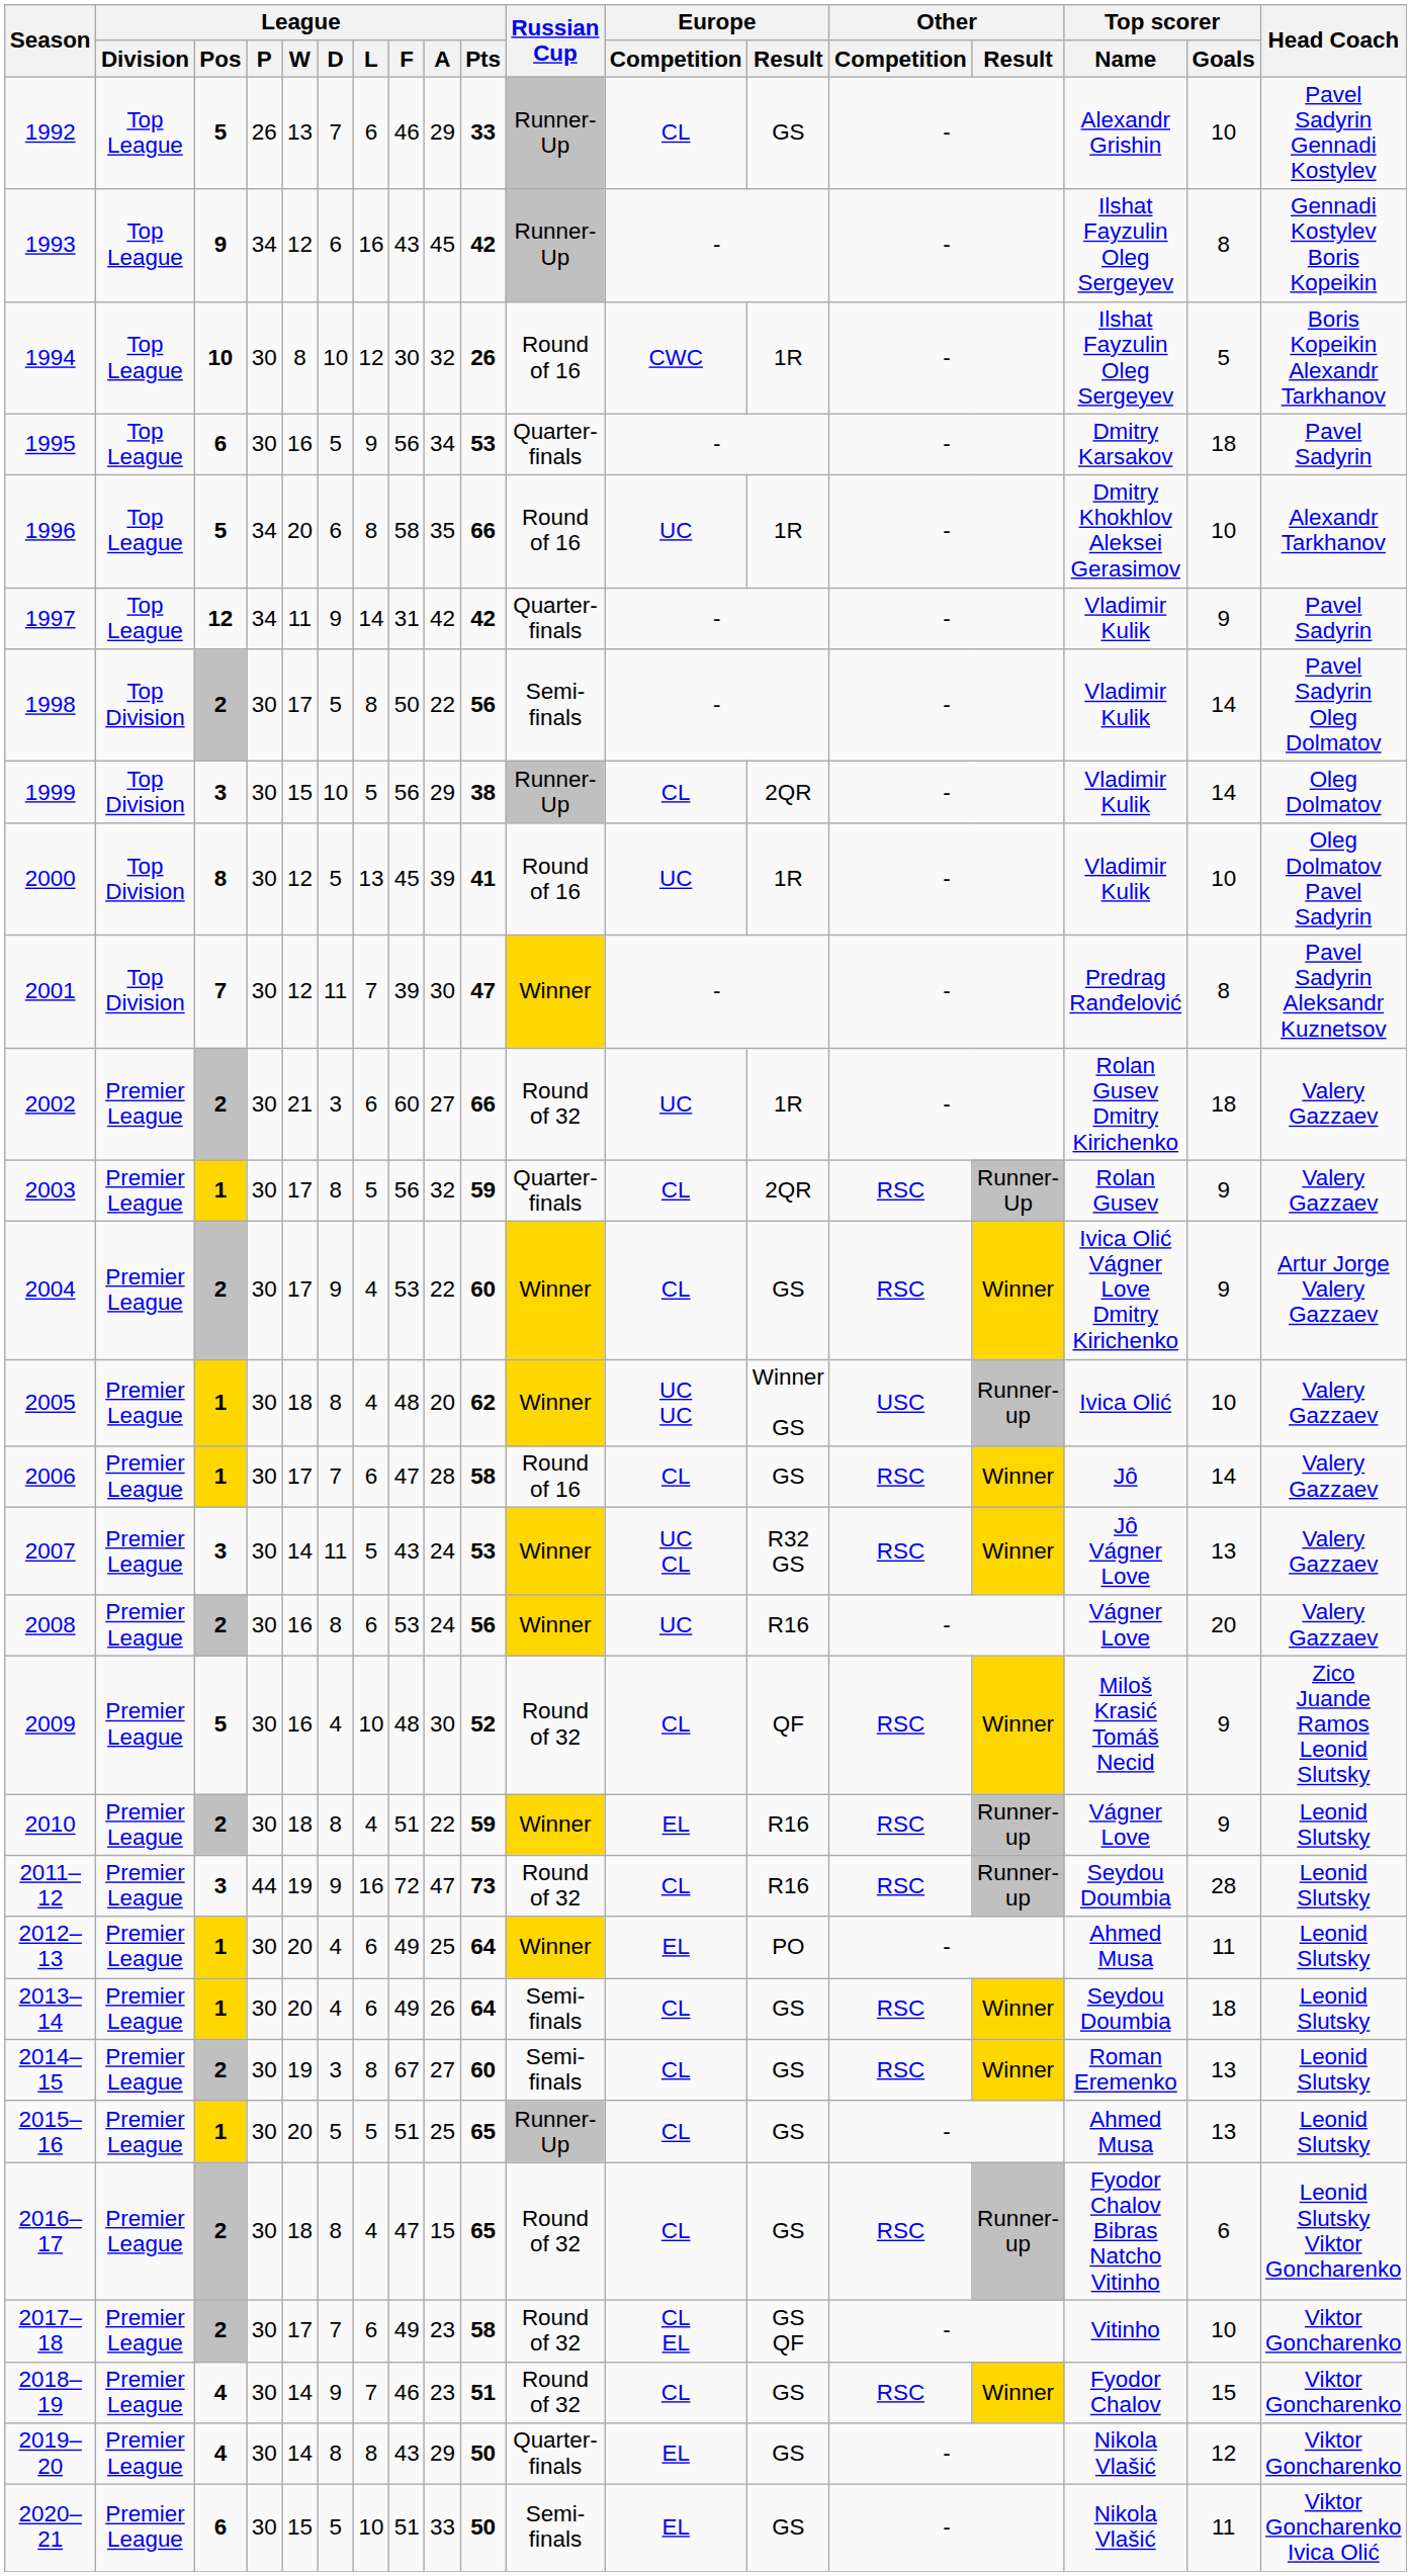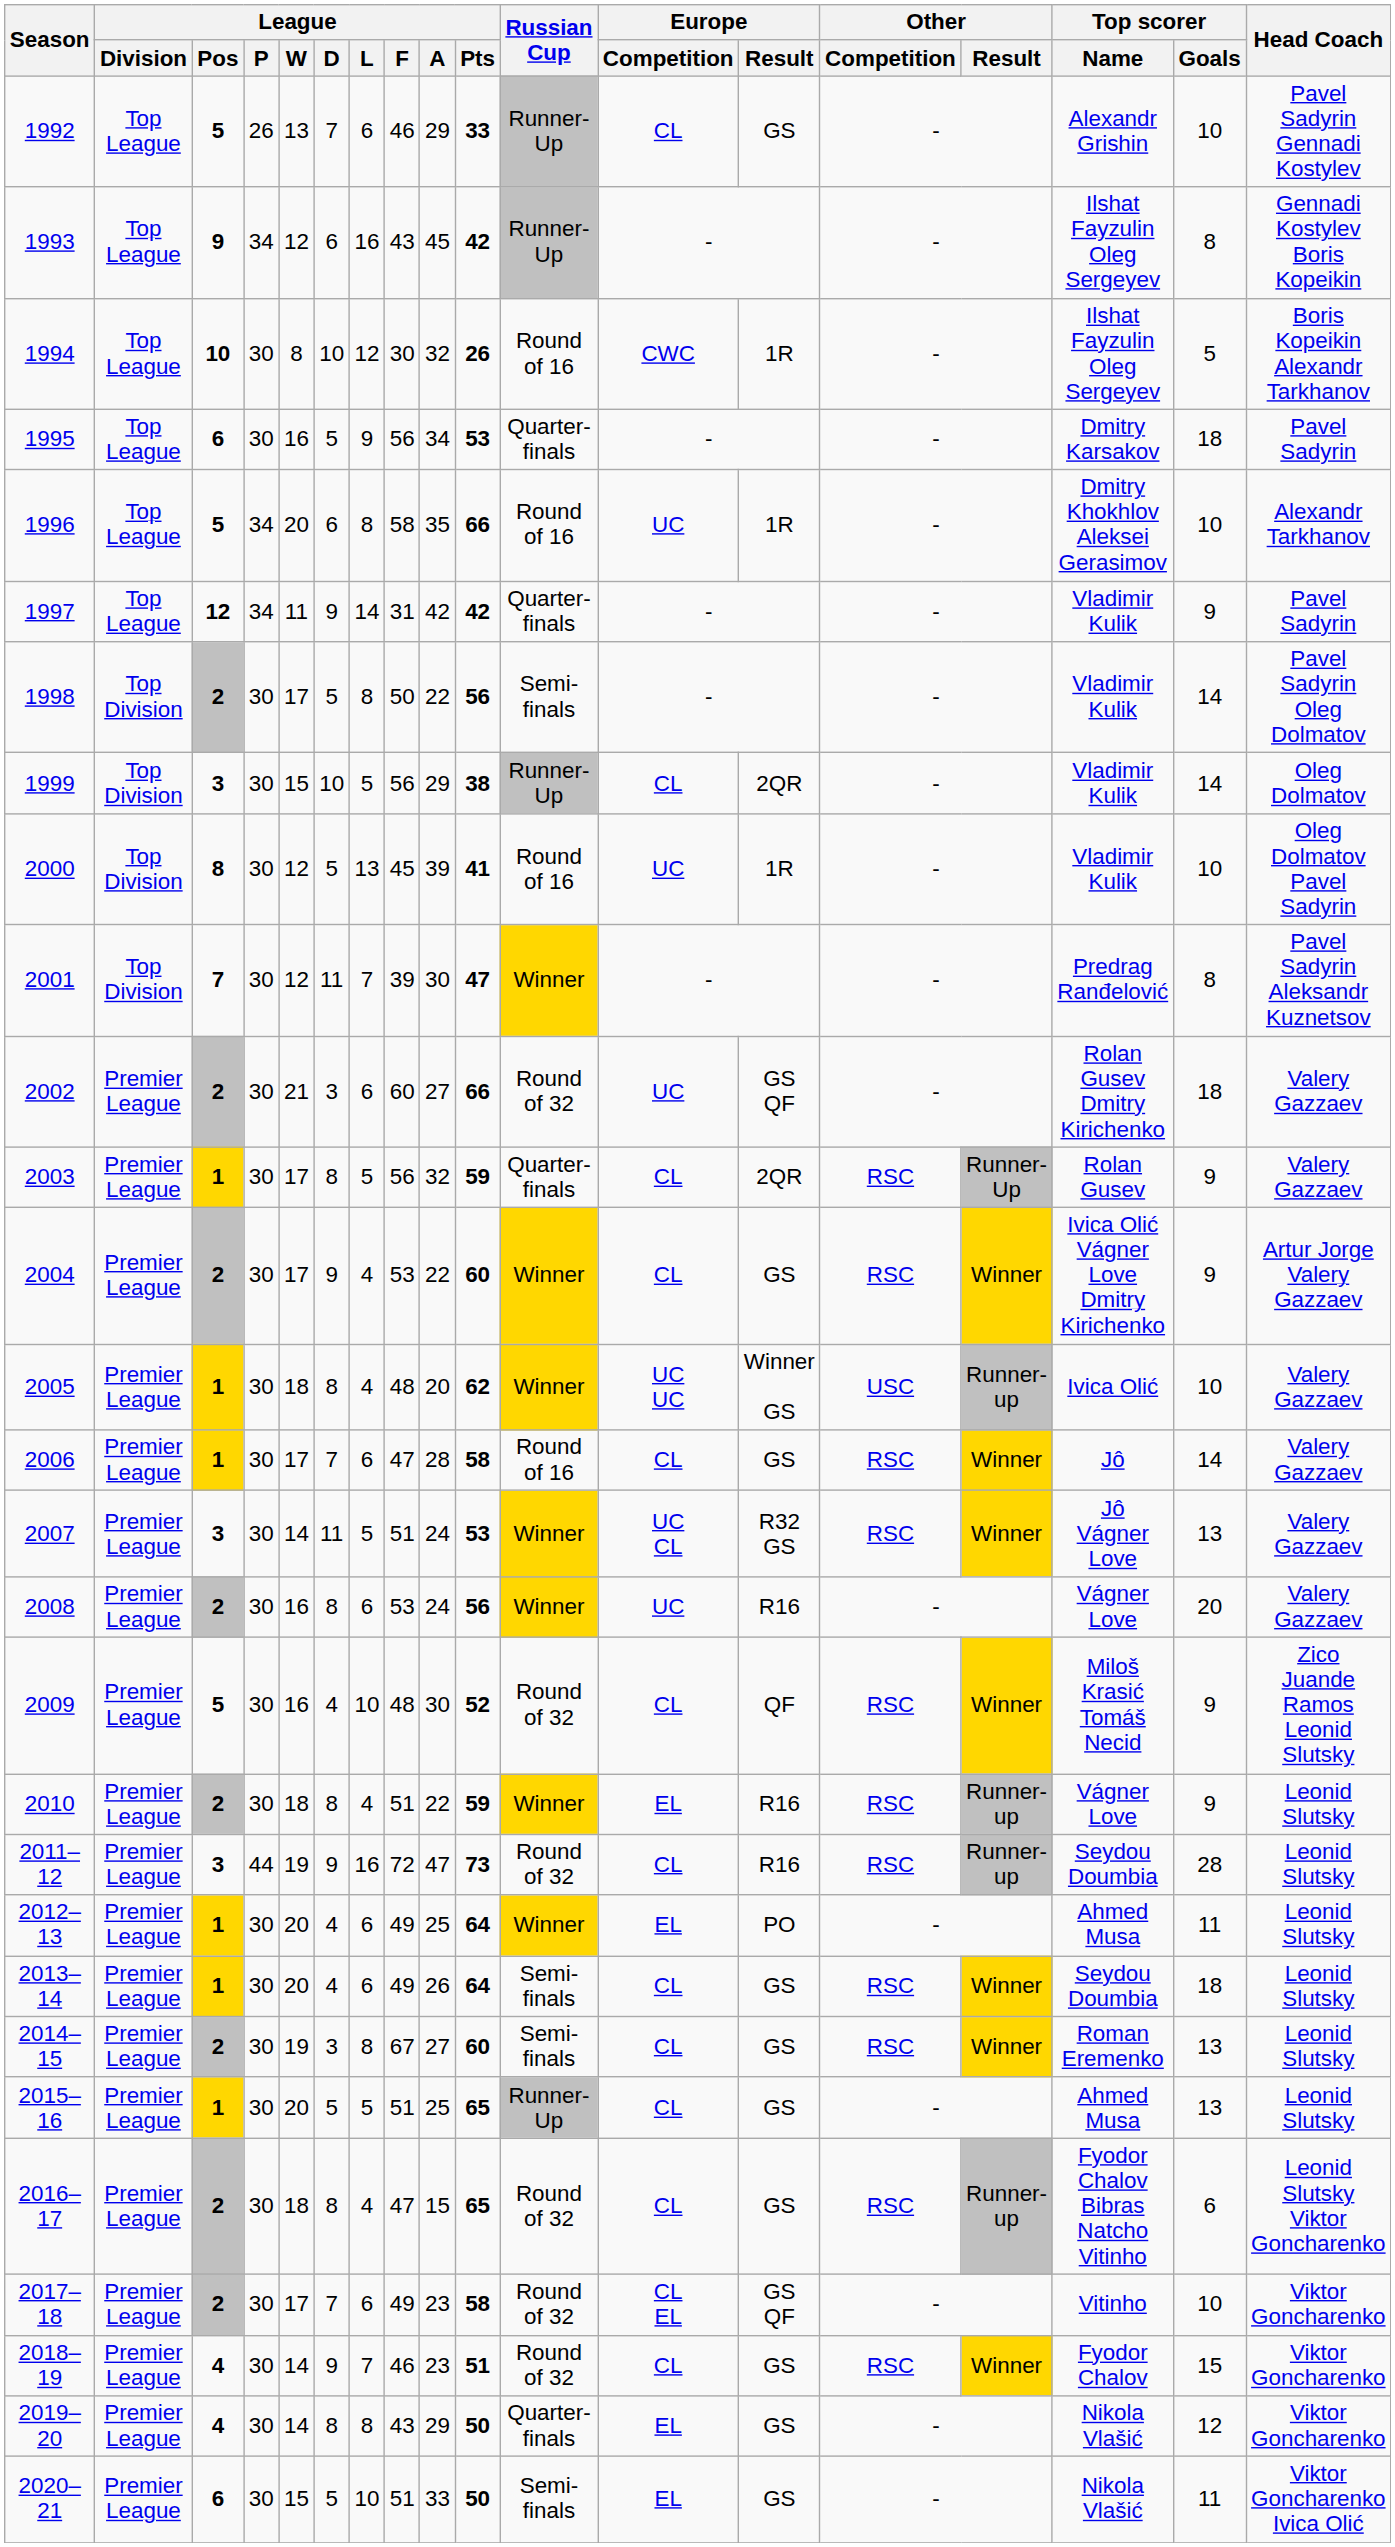2002 | Europe / Result: 1R -> GS QF
2007 | League / F: 43 -> 51
